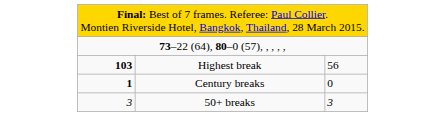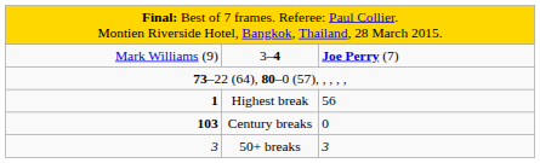+ row: Mark Williams (9) | 3–4 | Joe Perry (7)
Highest break | column 1: 103 -> 1
Century breaks | column 1: 1 -> 103
